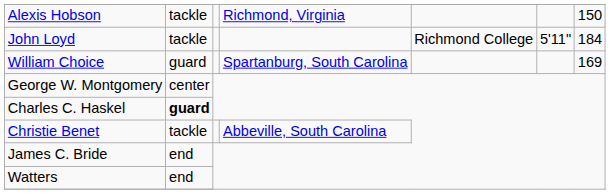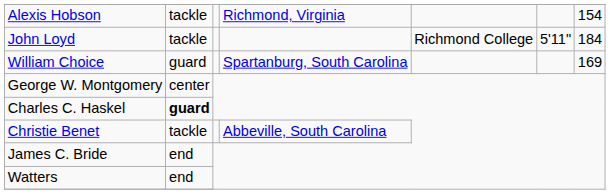Alexis Hobson | column 7: 150 -> 154
